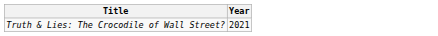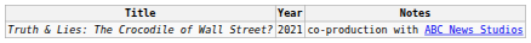+ column: Notes | co-production with ABC News Studios
